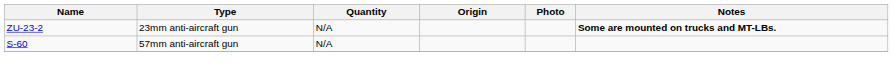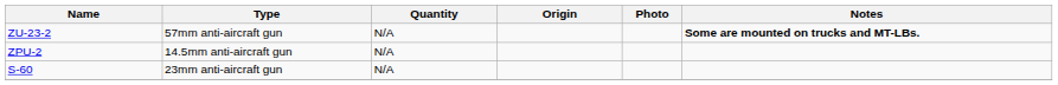ZU-23-2 | Type: 23mm anti-aircraft gun -> 57mm anti-aircraft gun
+ row: ZPU-2 | 14.5mm anti-aircraft gun | N/A
S-60 | Type: 57mm anti-aircraft gun -> 23mm anti-aircraft gun
